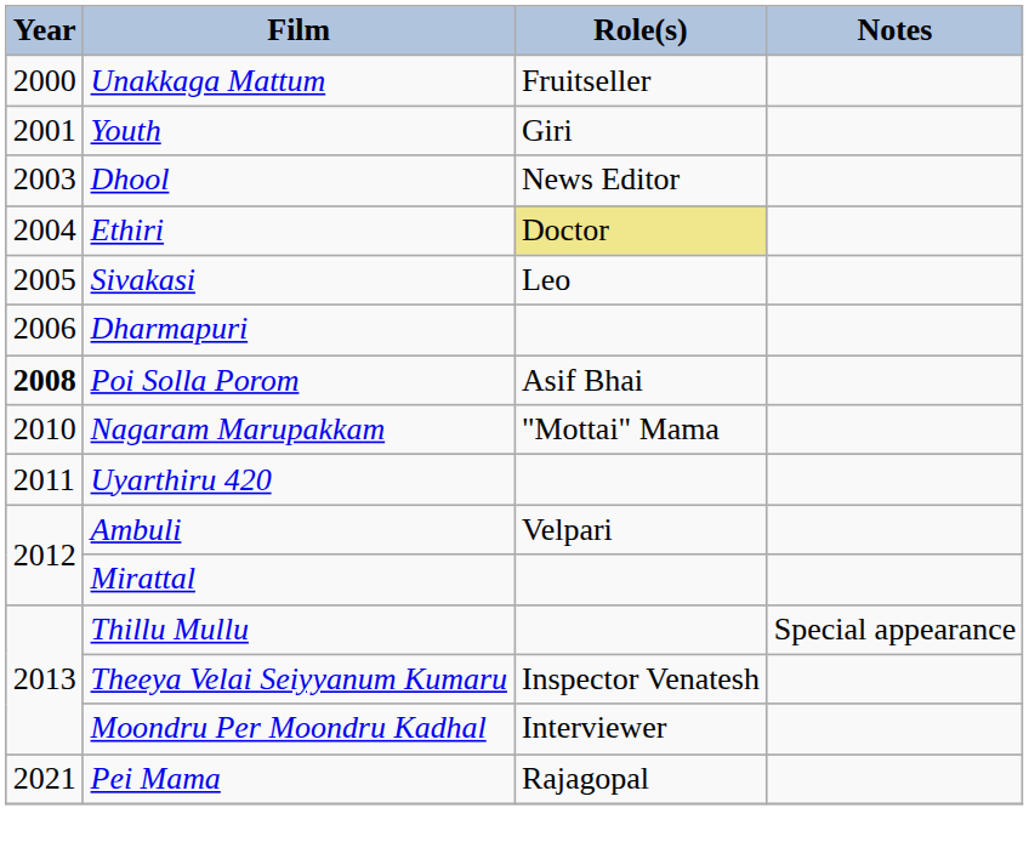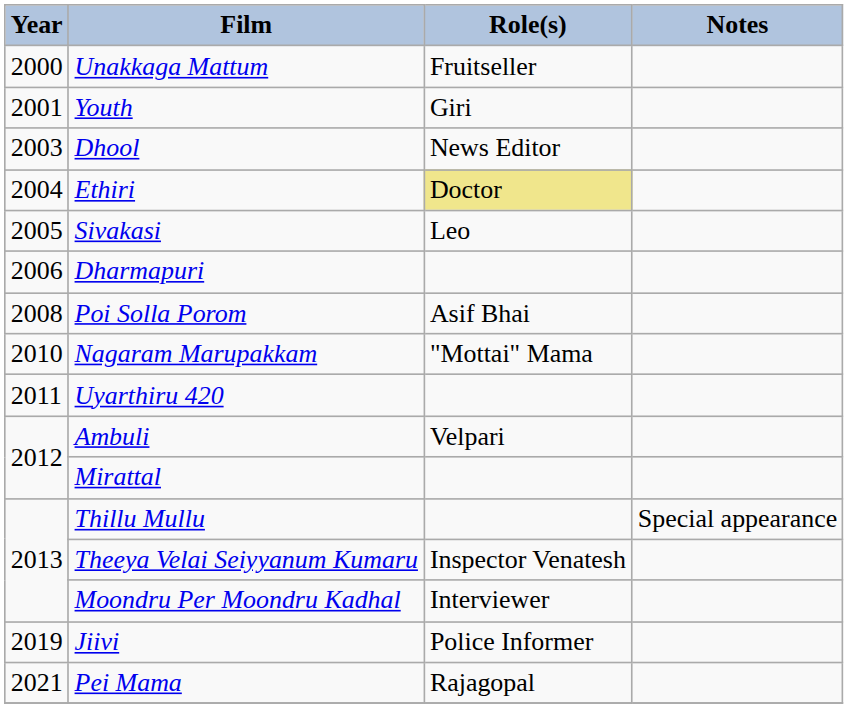Poi Solla Porom | Year: bold -> normal
+ row: 2019 | Jiivi | Police Informer
